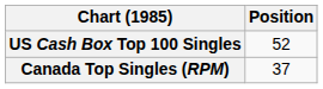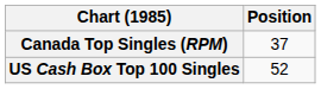rows swapped: Canada Top Singles (RPM) <-> US Cash Box Top 100 Singles
